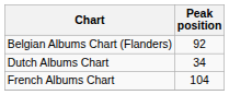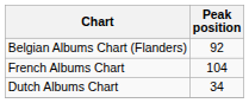rows swapped: Dutch Albums Chart <-> French Albums Chart
